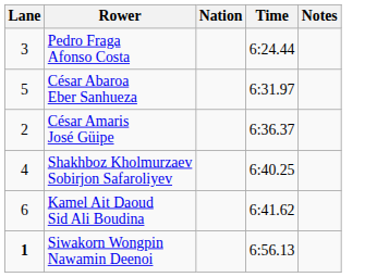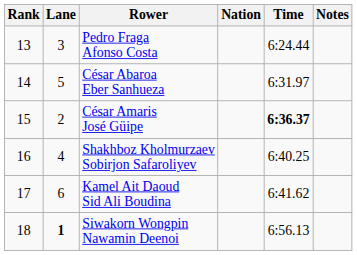+ column: Rank | 13 | 14 | 15 | 16 | 17 | 18
César Amaris José Güipe | Time: normal -> bold
